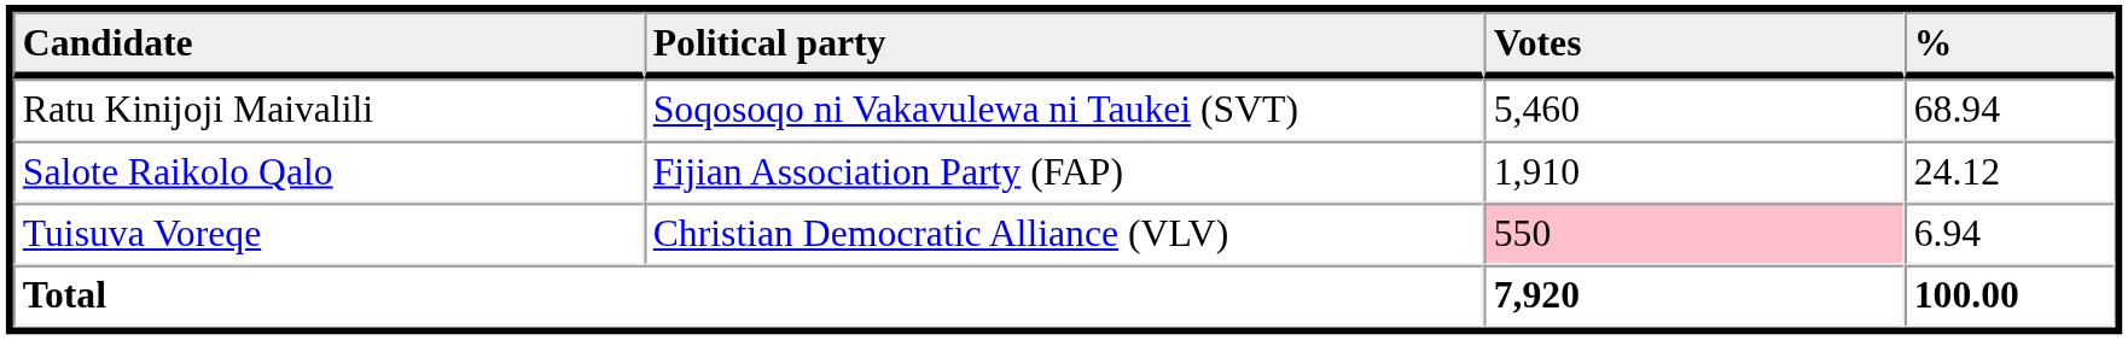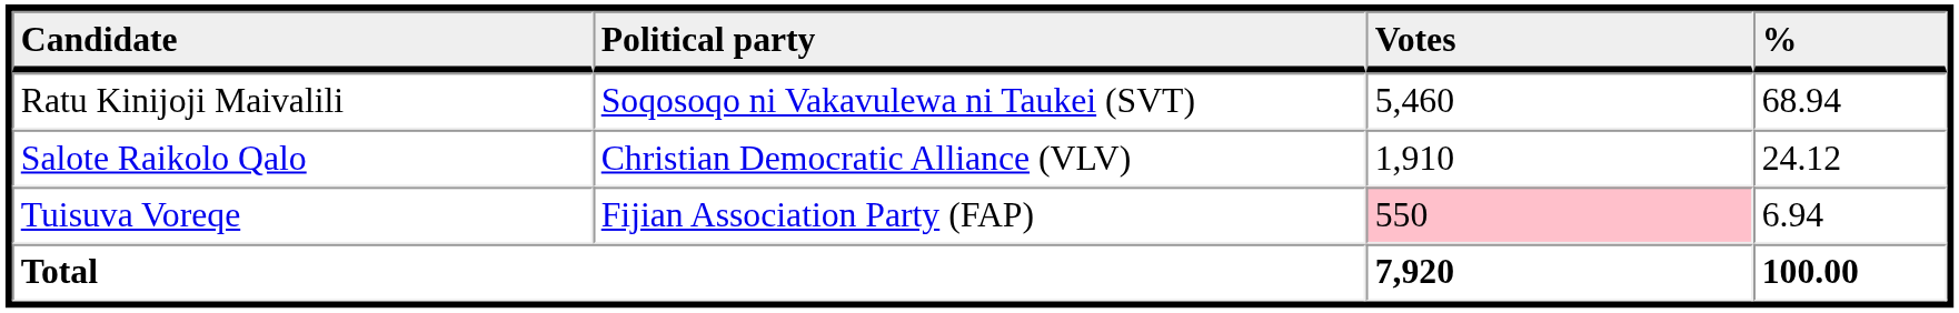Salote Raikolo Qalo | Political party: Fijian Association Party (FAP) -> Christian Democratic Alliance (VLV)
Tuisuva Voreqe | Political party: Christian Democratic Alliance (VLV) -> Fijian Association Party (FAP)
